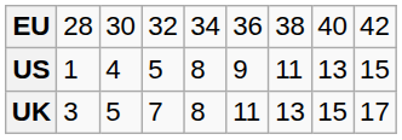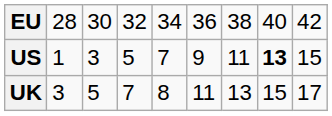US | column 3: 4 -> 3
US | column 5: 8 -> 7
US | column 8: normal -> bold
